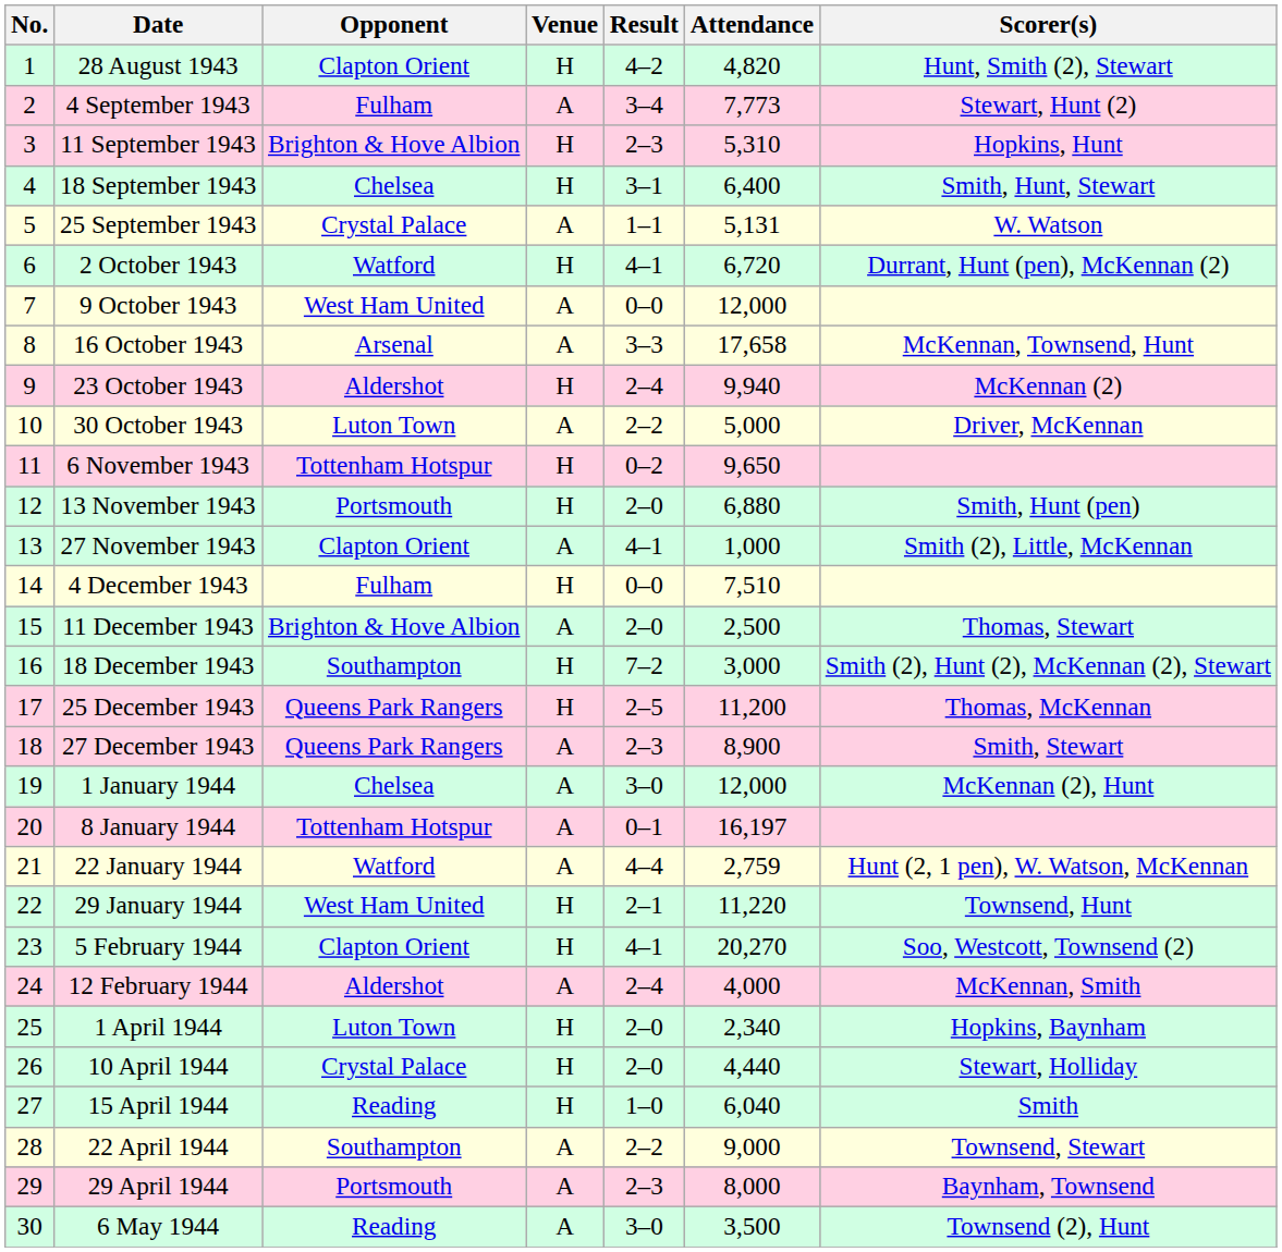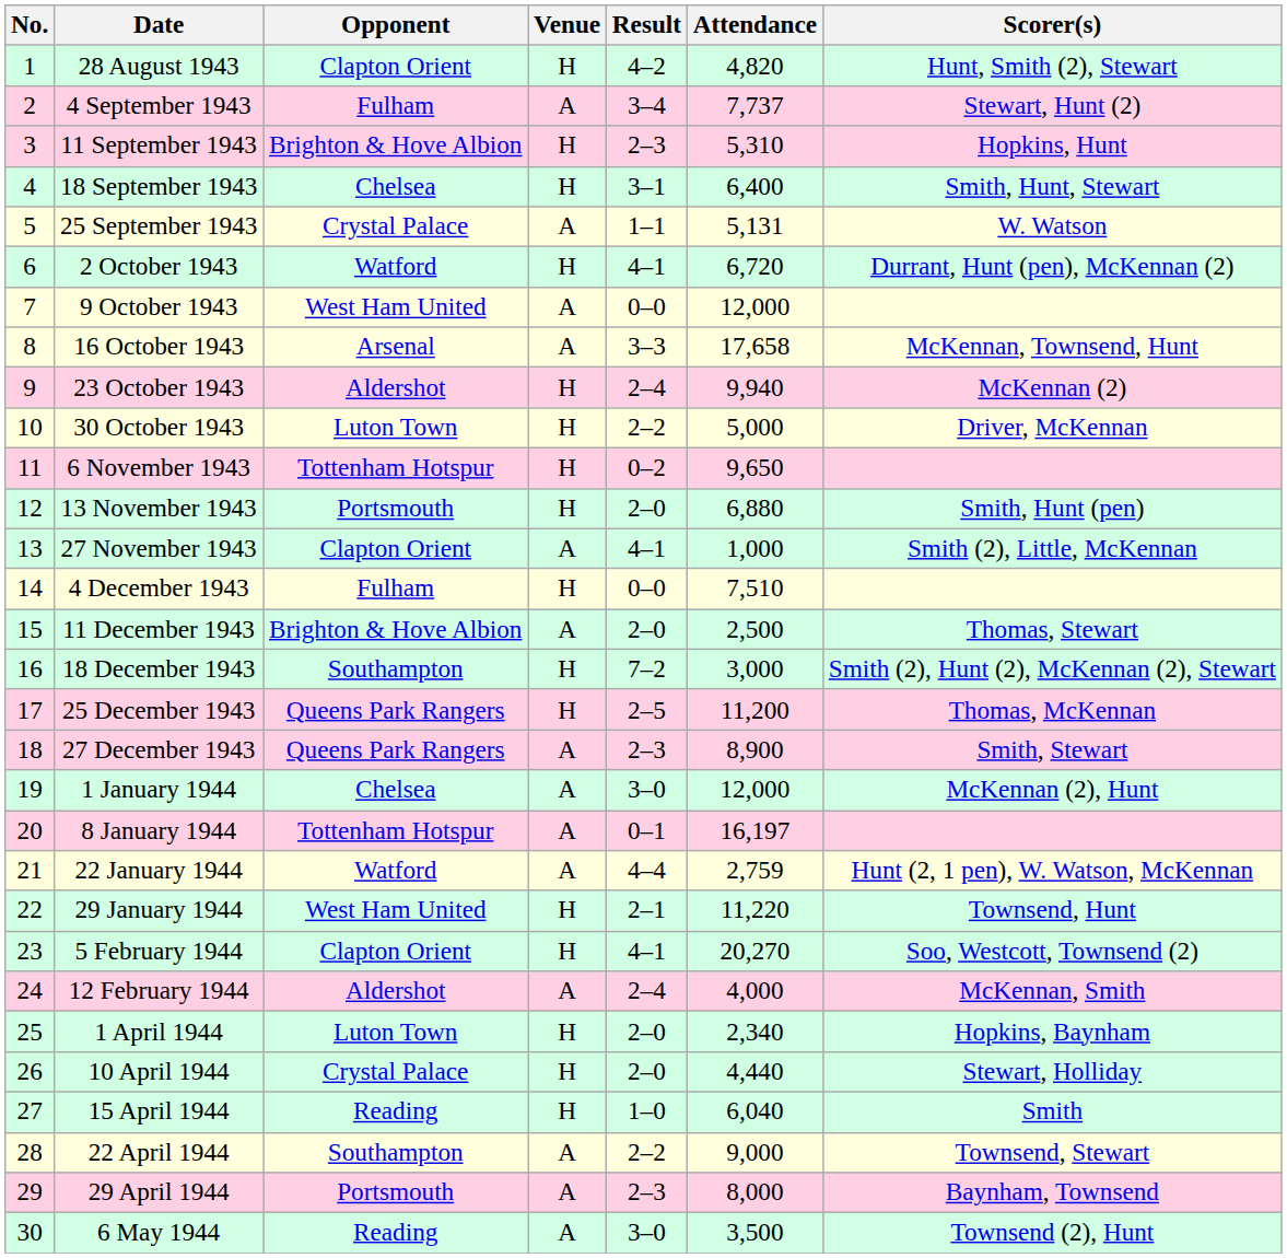4 September 1943 | Attendance: 7,773 -> 7,737
30 October 1943 | Venue: A -> H
